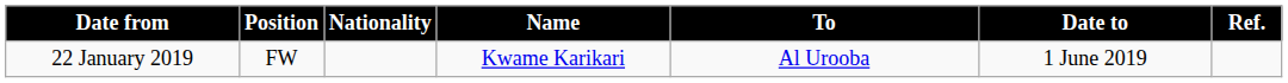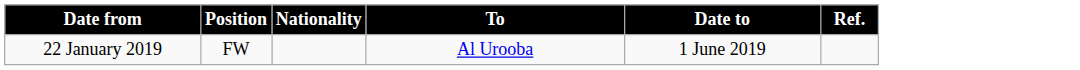- column: Name | Kwame Karikari
